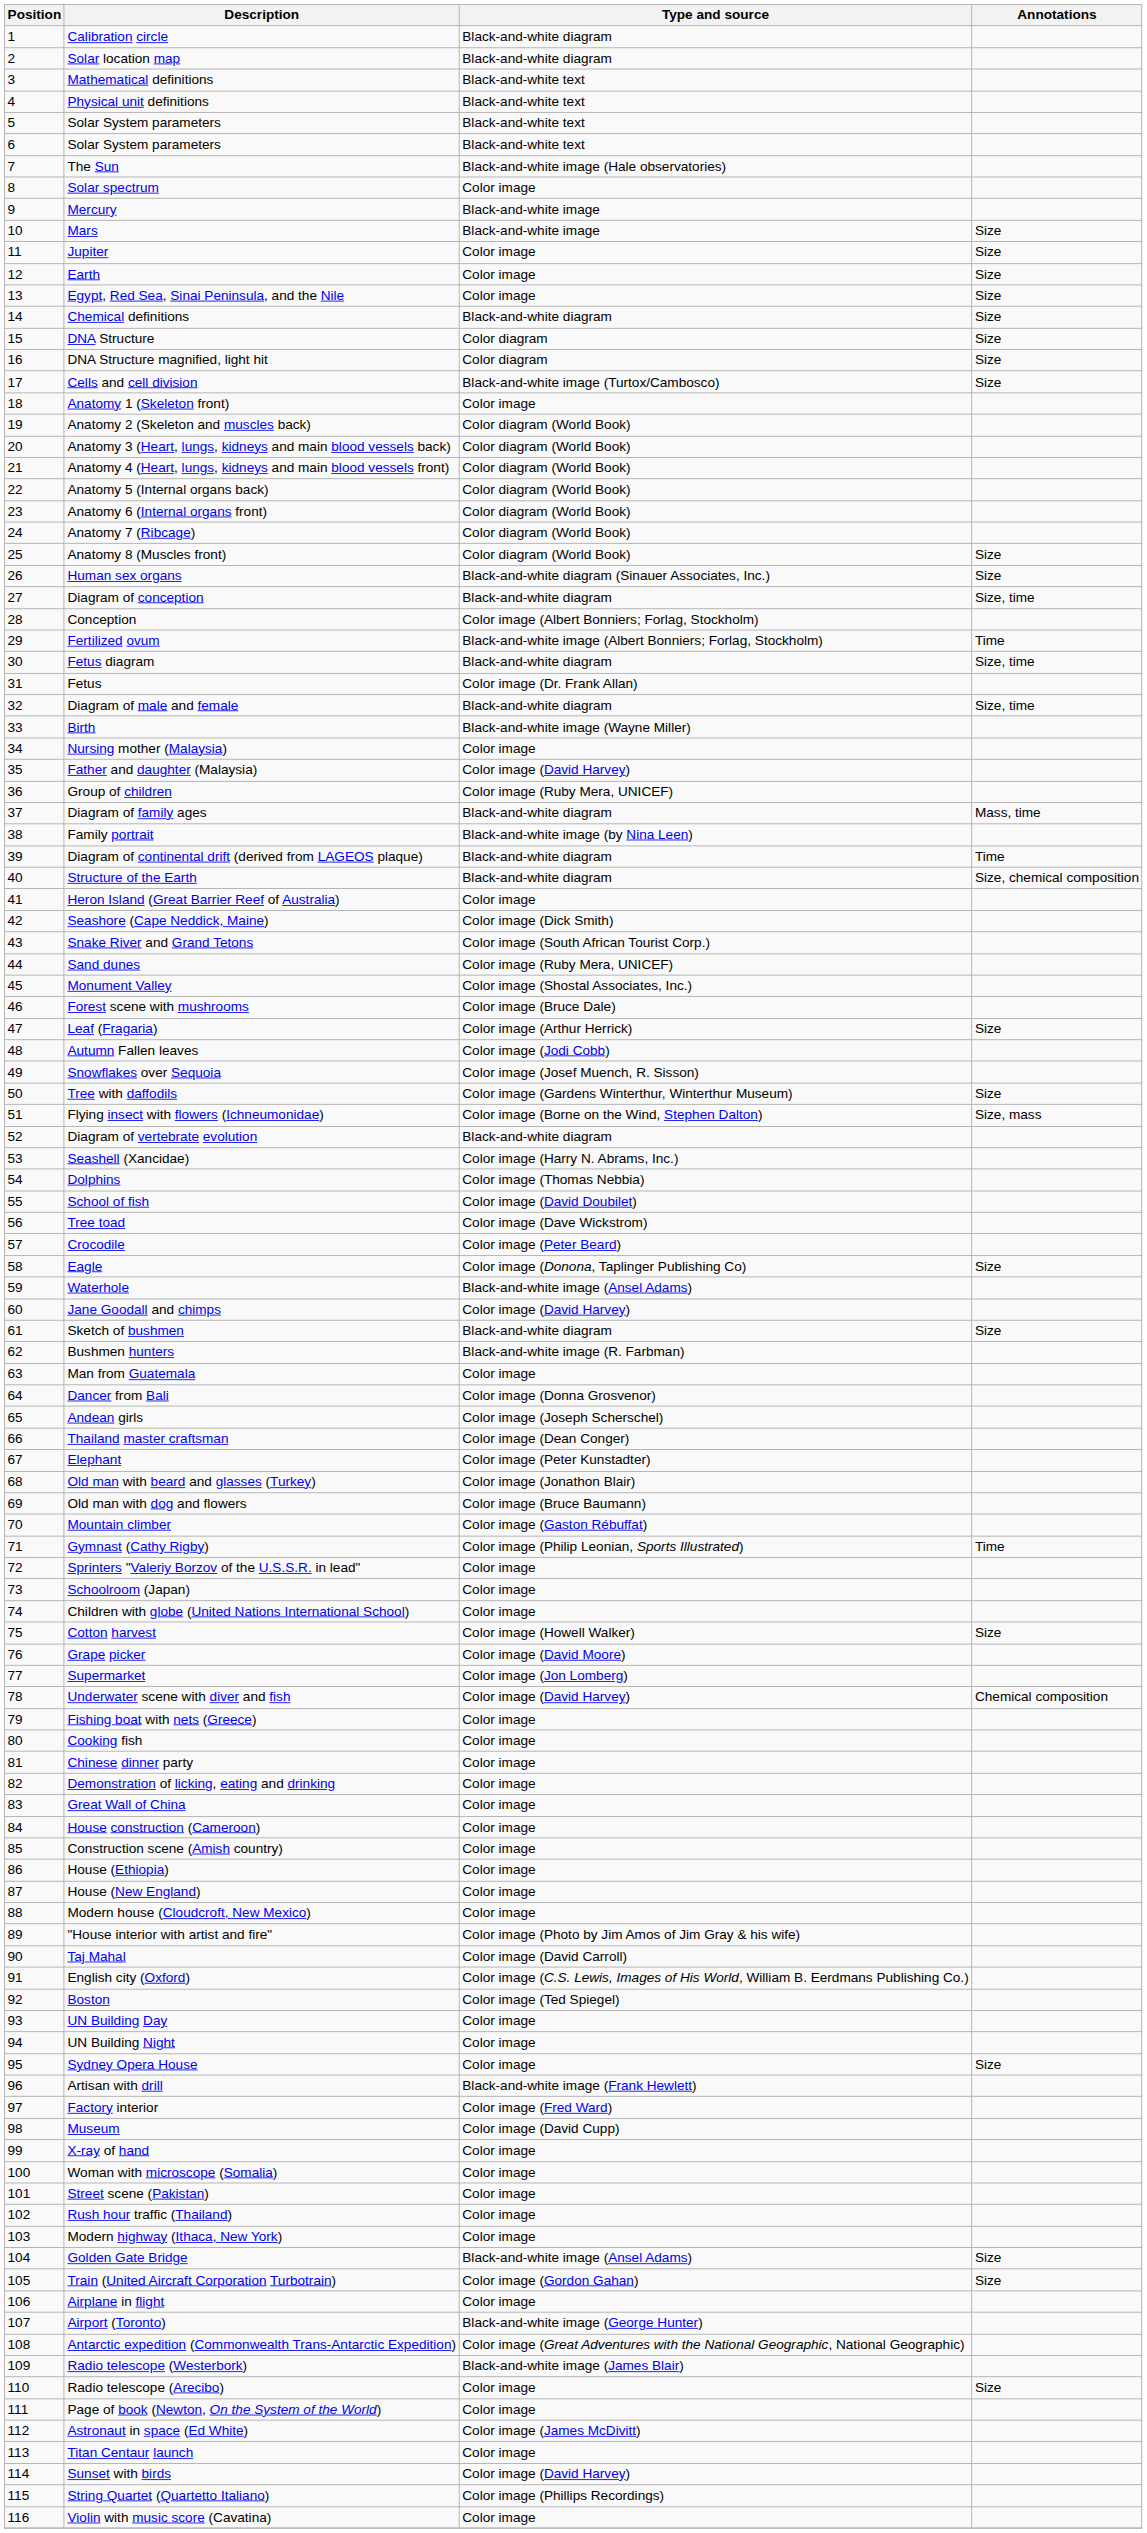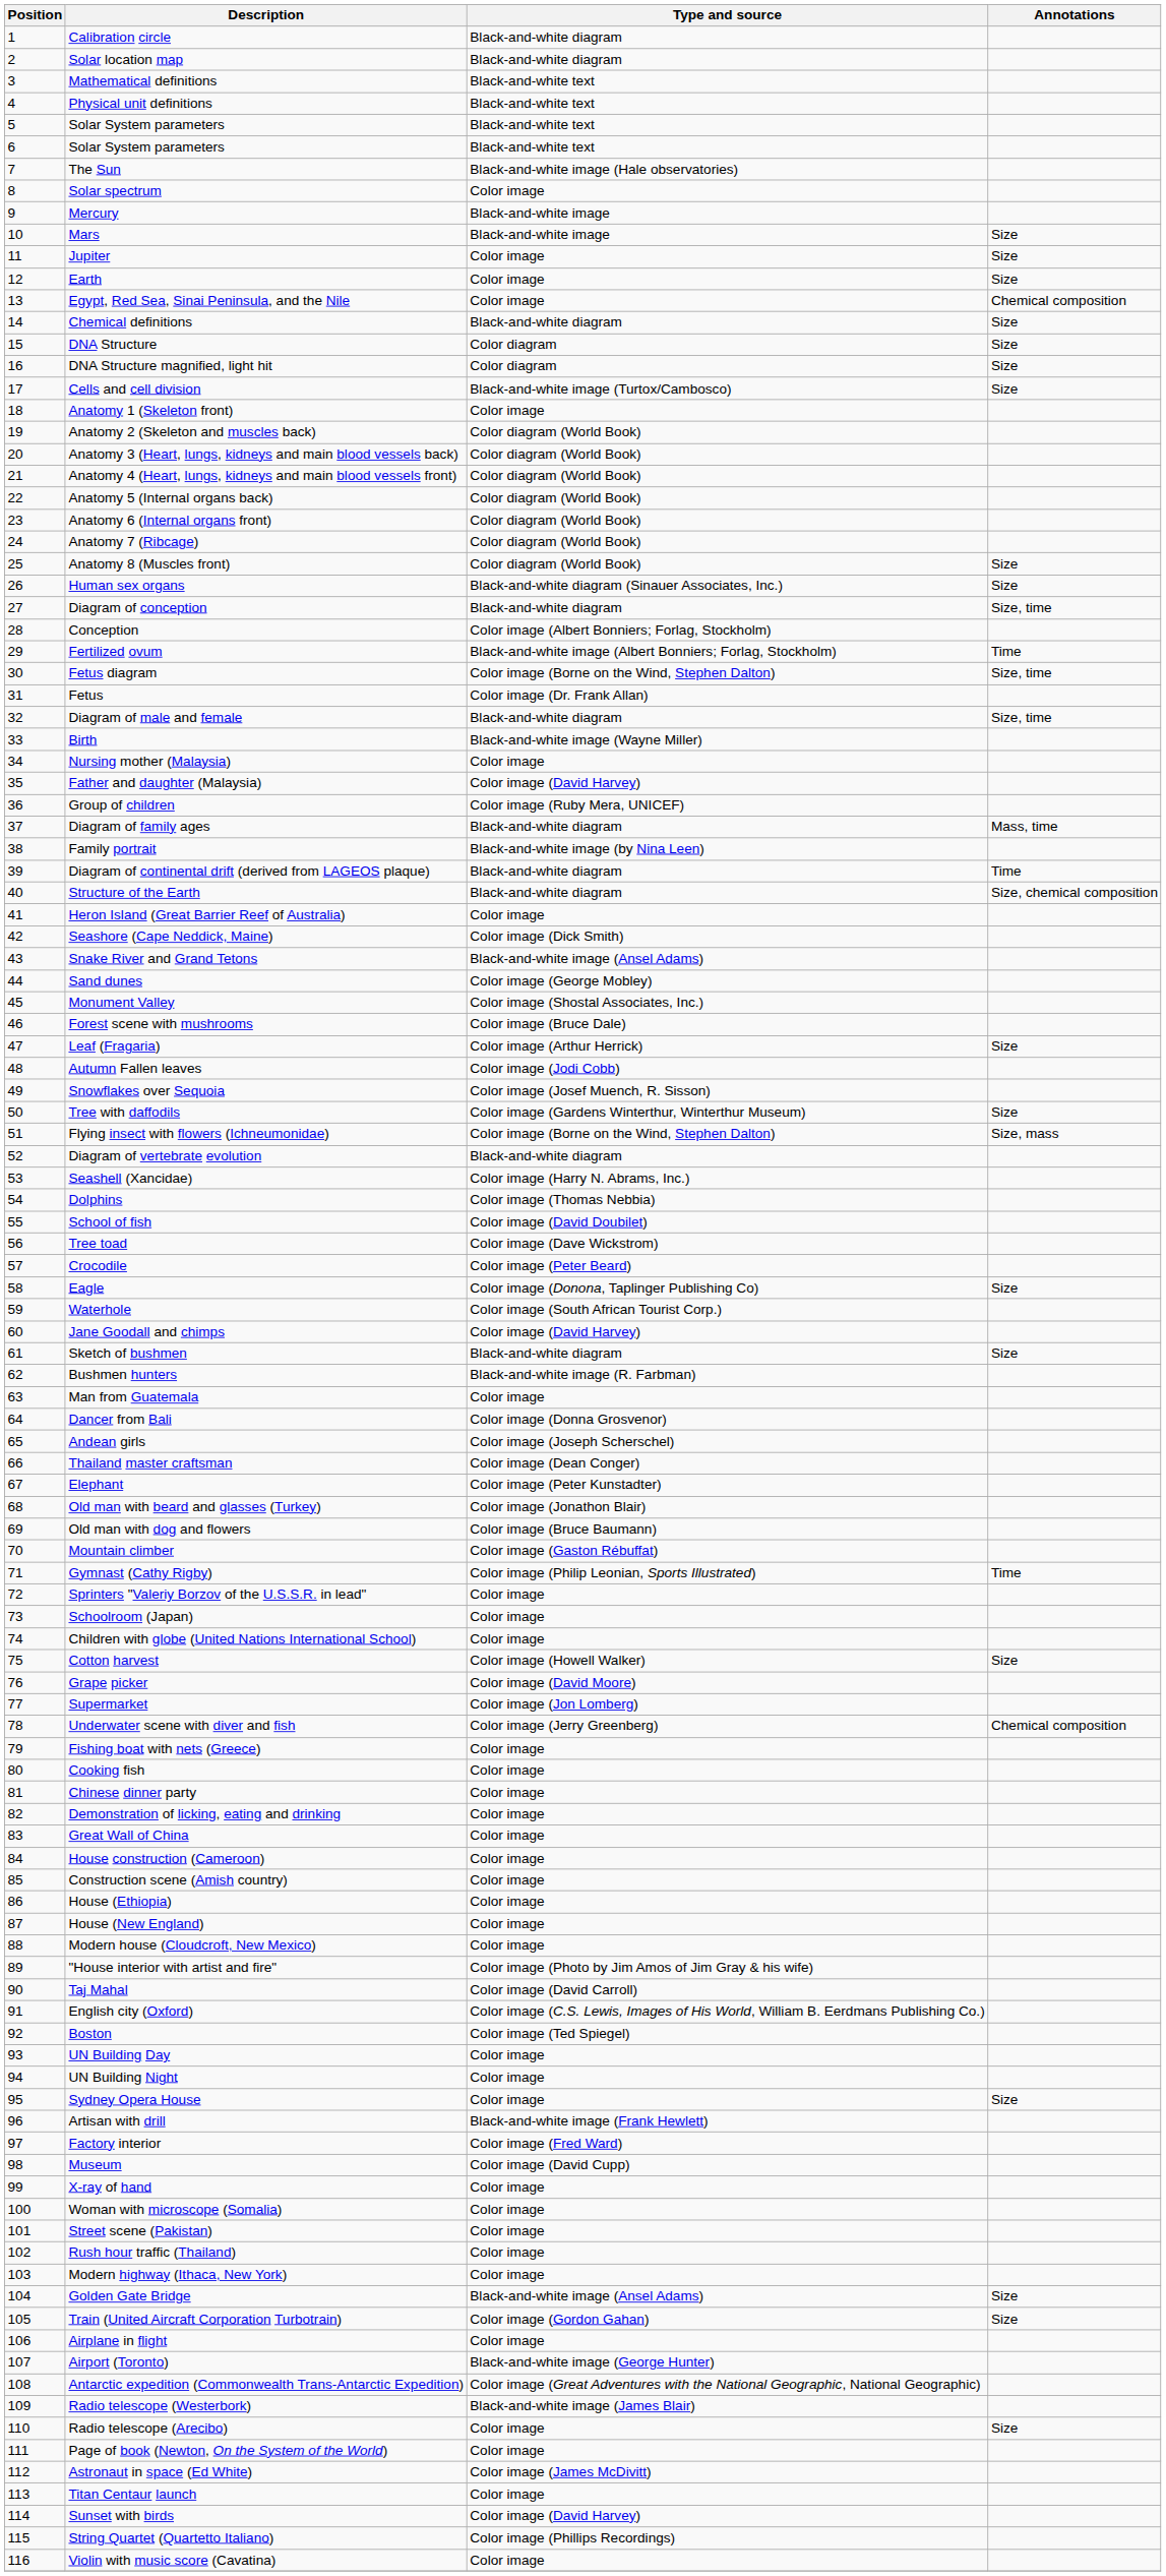Egypt, Red Sea, Sinai Peninsula, and the Nile | Annotations: Size -> Chemical composition
Fetus diagram | Type and source: Black-and-white diagram -> Color image (Borne on the Wind, Stephen Dalton)
Snake River and Grand Tetons | Type and source: Color image (South African Tourist Corp.) -> Black-and-white image (Ansel Adams)
Sand dunes | Type and source: Color image (Ruby Mera, UNICEF) -> Color image (George Mobley)
Waterhole | Type and source: Black-and-white image (Ansel Adams) -> Color image (South African Tourist Corp.)
Underwater scene with diver and fish | Type and source: Color image (David Harvey) -> Color image (Jerry Greenberg)
